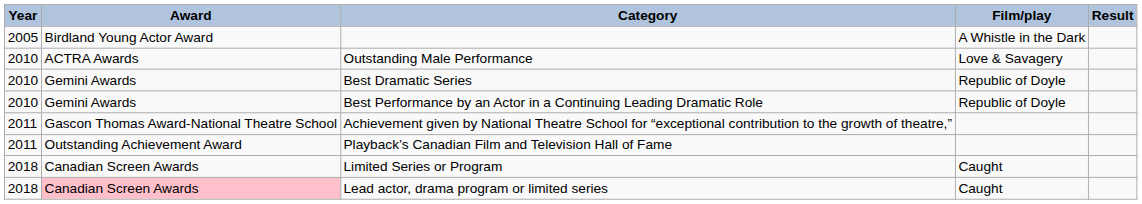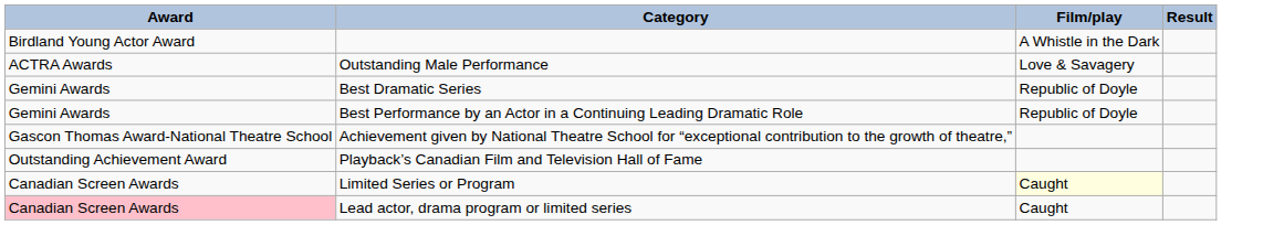- column: Year | 2005 | 2010 | 2010 | 2010 | 2011 | 2011 | 2018 | 2018
Limited Series or Program | Film/play: no background -> lightyellow background
